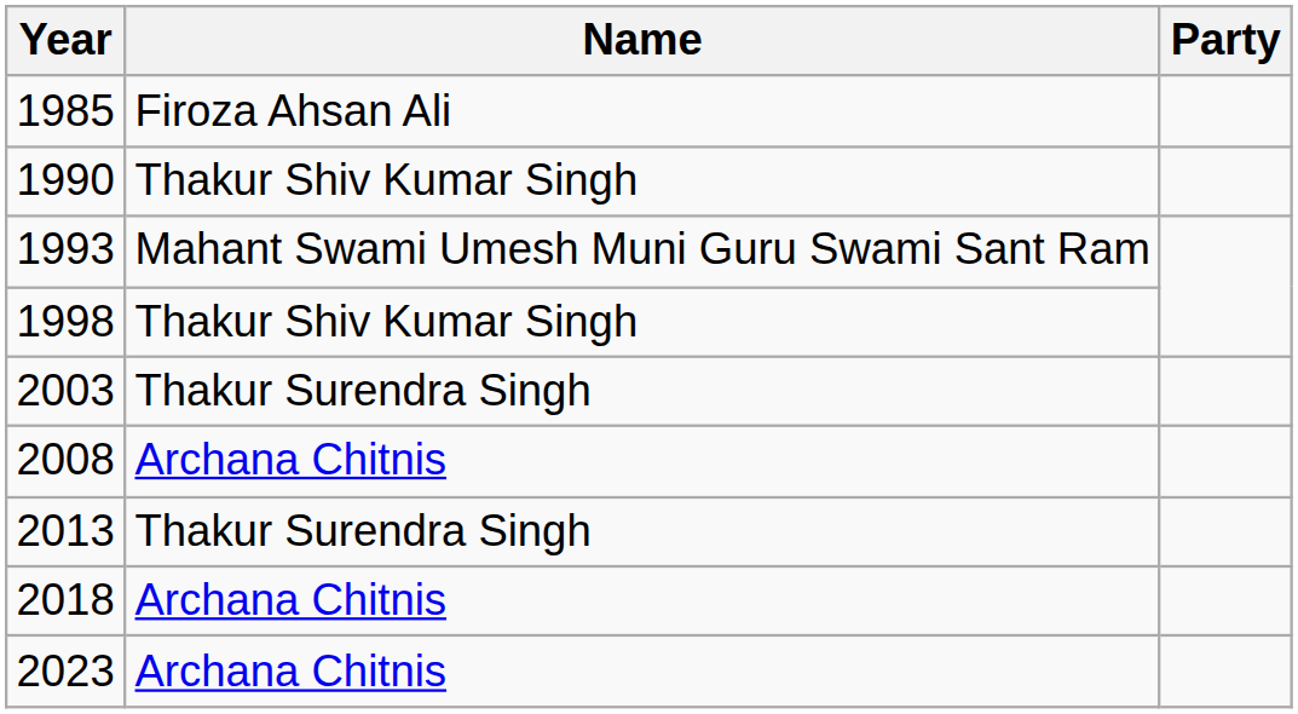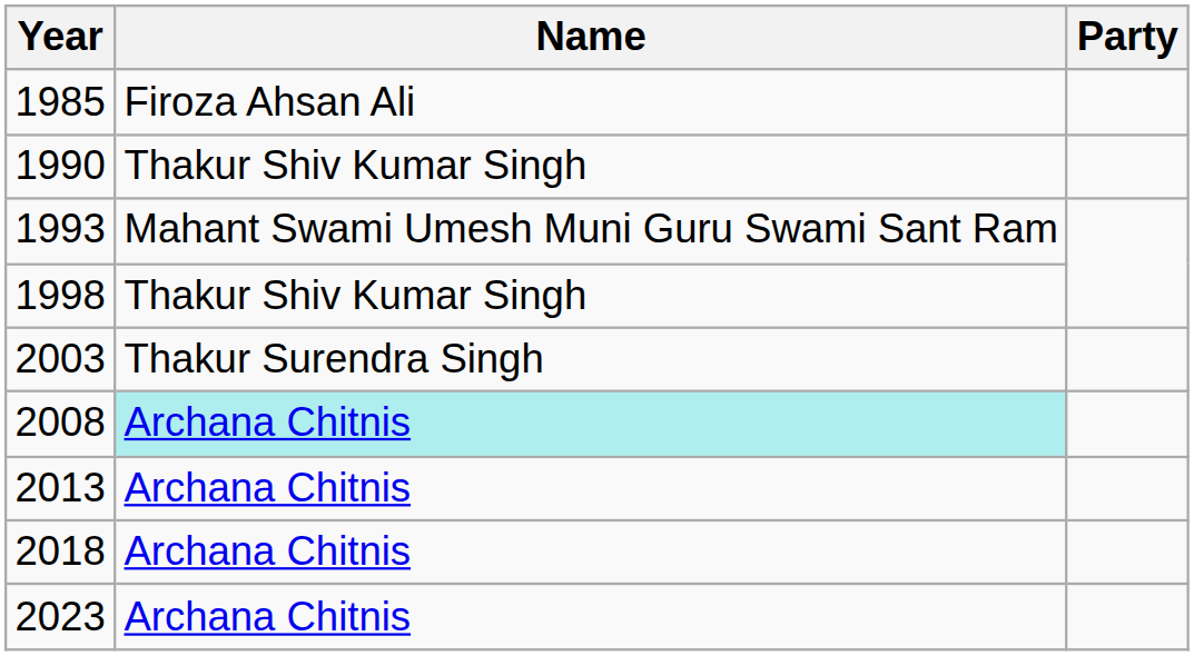2008 | Name: no background -> paleturquoise background
2013 | Name: Thakur Surendra Singh -> Archana Chitnis
